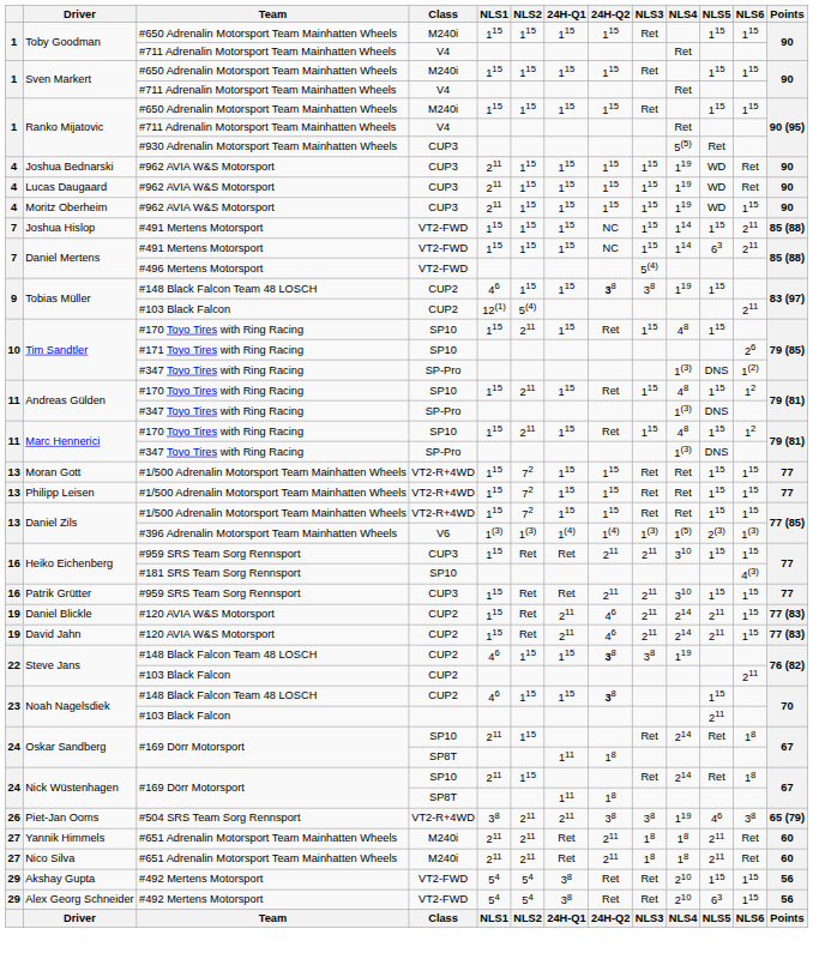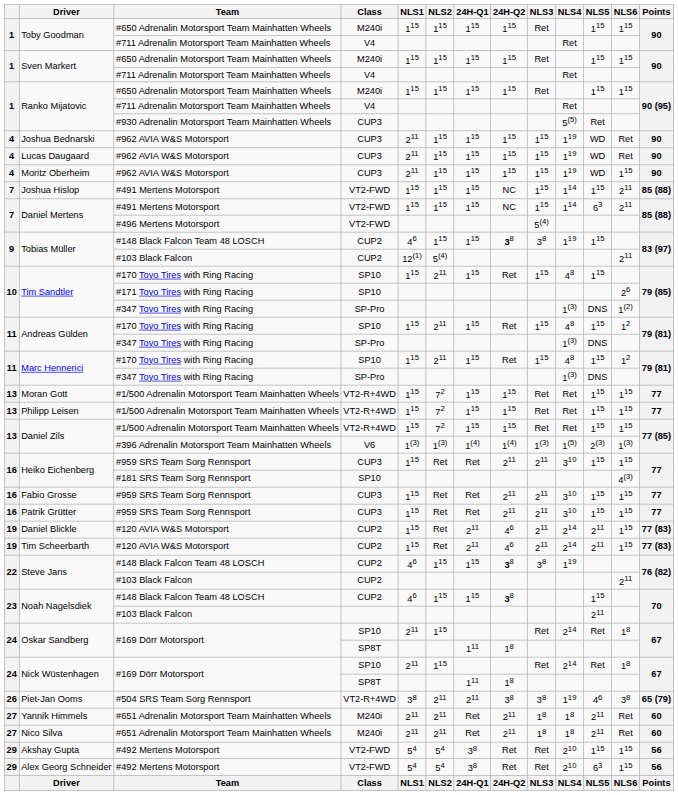+ row: 16 | Fabio Grosse | #959 SRS Team Sorg Rennsport | CUP3 | 115 | Ret | Ret | 211 | 211 | 310 | 115 | 115 | 77
- row: 19 | David Jahn | #120 AVIA W&S Motorsport | CUP2 | 115 | Ret | 211 | 46 | 211 | 214 | 211 | 115 | 77 (83)
+ row: 19 | Tim Scheerbarth | #120 AVIA W&S Motorsport | CUP2 | 115 | Ret | 211 | 46 | 211 | 214 | 211 | 115 | 77 (83)
